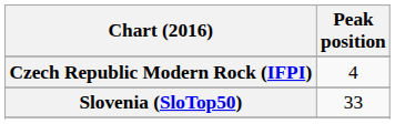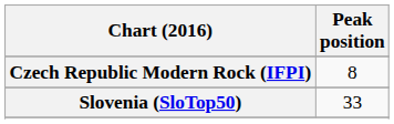Czech Republic Modern Rock (IFPI) | Peak position: 4 -> 8
